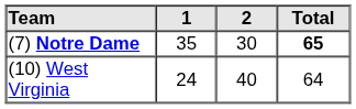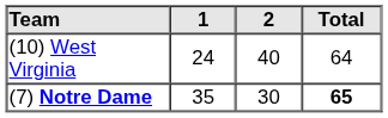rows swapped: (10) West Virginia <-> (7) Notre Dame
